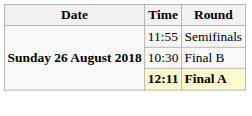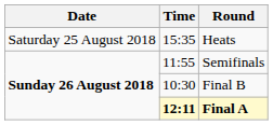+ row: Saturday 25 August 2018 | 15:35 | Heats
